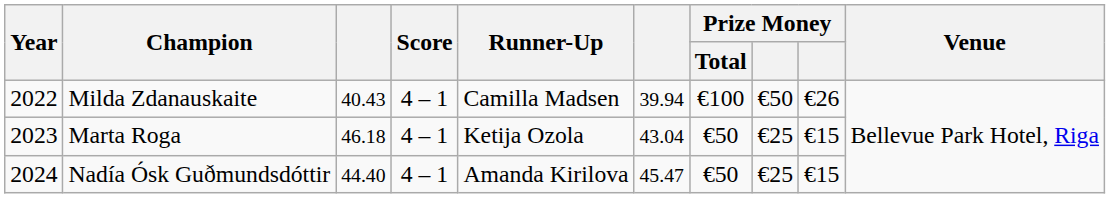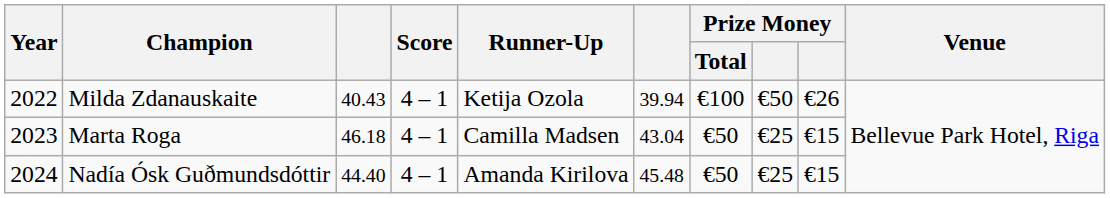Milda Zdanauskaite | Runner-Up: Camilla Madsen -> Ketija Ozola
Marta Roga | Runner-Up: Ketija Ozola -> Camilla Madsen
Nadía Ósk Guðmundsdóttir | column 6: 45.47 -> 45.48
